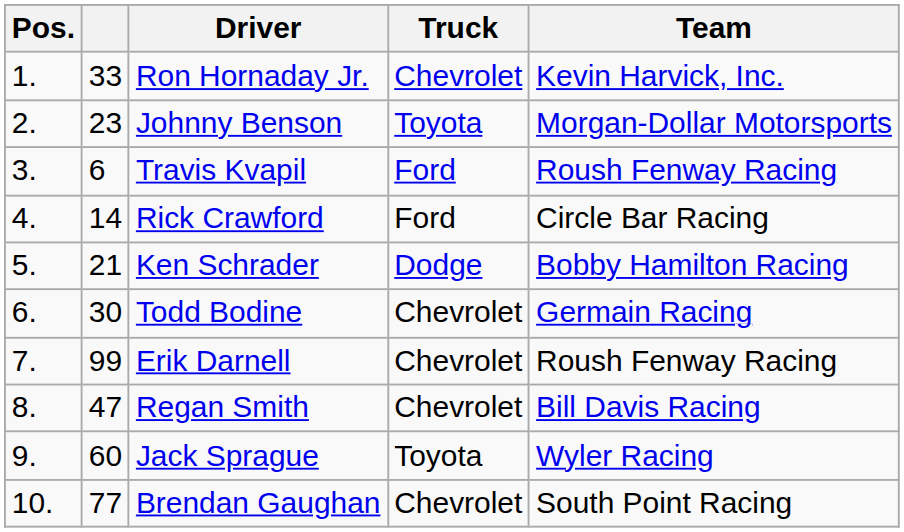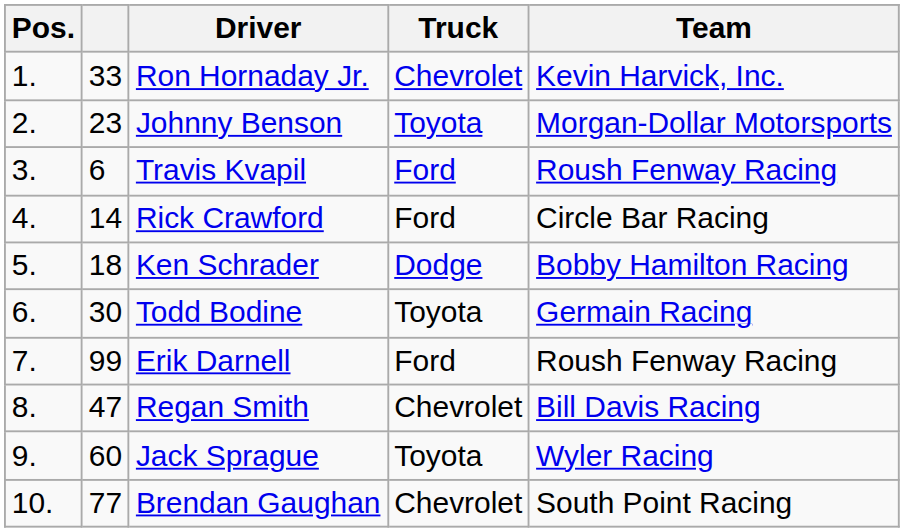Ken Schrader | column 2: 21 -> 18
Todd Bodine | Truck: Chevrolet -> Toyota
Erik Darnell | Truck: Chevrolet -> Ford
